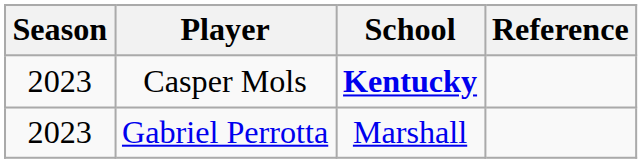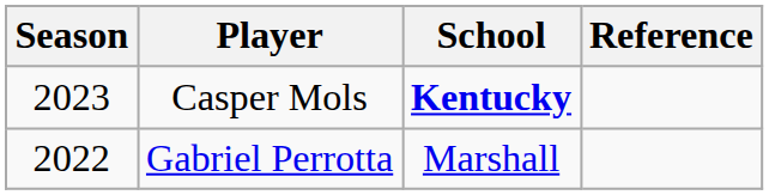Gabriel Perrotta | Season: 2023 -> 2022
